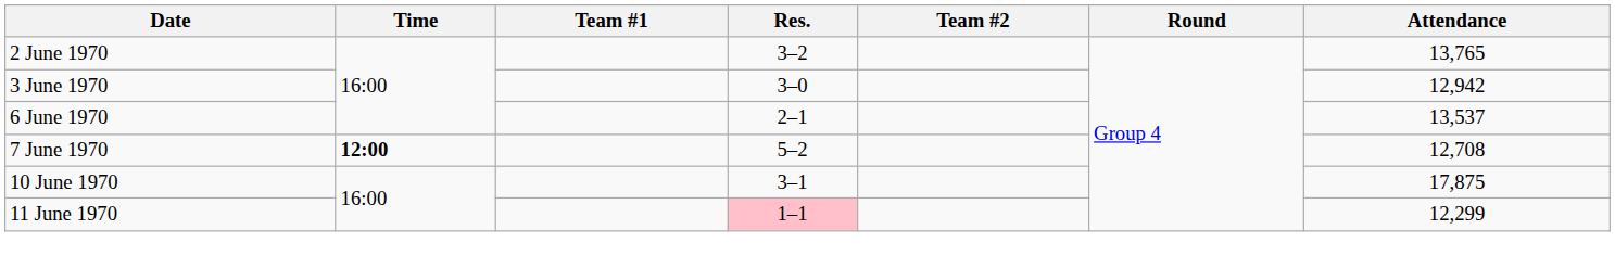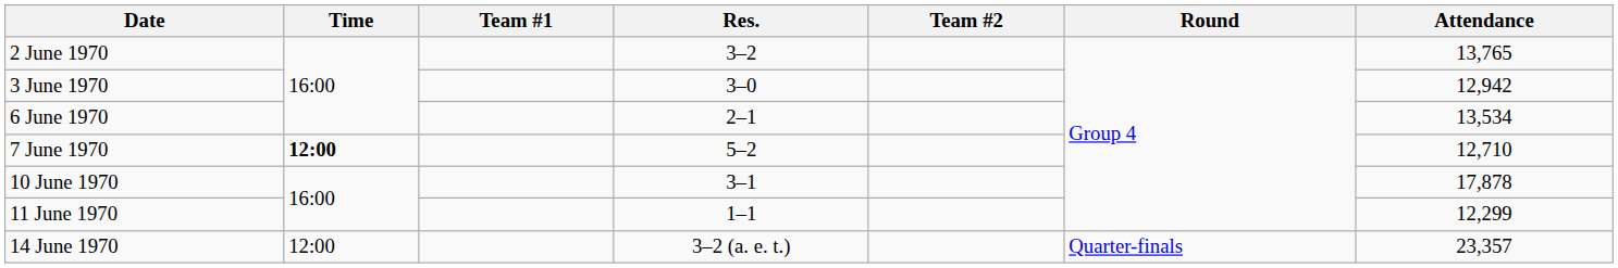6 June 1970 | Attendance: 13,537 -> 13,534
7 June 1970 | Attendance: 12,708 -> 12,710
10 June 1970 | Attendance: 17,875 -> 17,878
11 June 1970 | Res.: pink background -> no background
+ row: 14 June 1970 | 12:00 | 3–2 (a. e. t.) | Quarter-finals | 23,357
